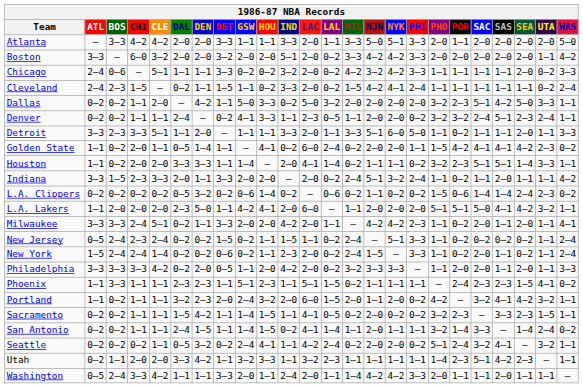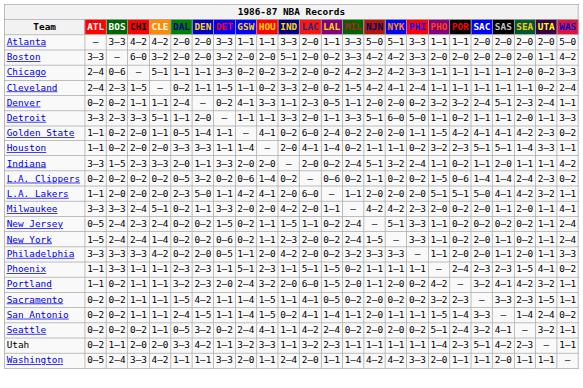Atlanta | PHO: 2–0 -> 1–1
- row: Dallas | 0–2 | 0–2 | 1–1 | 2–0 | — | 4–2 | 1–1 | 5–0 | 3–3 | 0–2 | 5–0 | 3–2 | 2–0 | 2–0 | 2–0 | 2–0 | 3–2 | 2–3 | 5–1 | 4–2 | 5–0 | 3–3 | 1–1
Milwaukee | PHO: 1–1 -> 2–0
San Antonio | PHO: 3–2 -> 1–5
